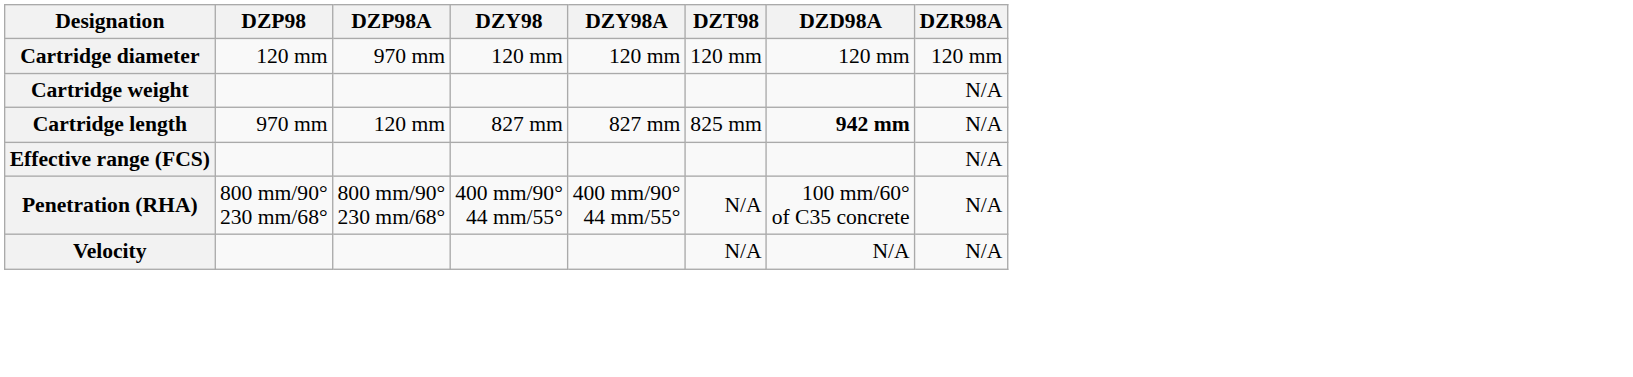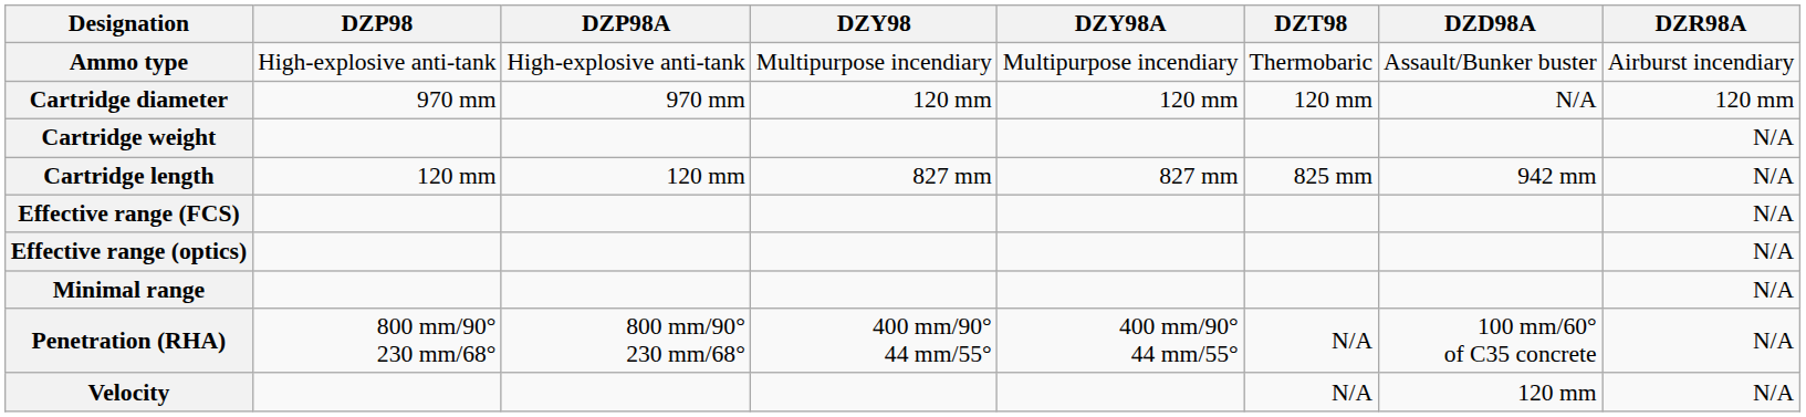+ row: Ammo type | High-explosive anti-tank | High-explosive anti-tank | Multipurpose incendiary | Multipurpose incendiary | Thermobaric | Assault/Bunker buster | Airburst incendiary
Cartridge diameter | DZP98: 120 mm -> 970 mm
Cartridge diameter | DZD98A: 120 mm -> N/A
Cartridge length | DZP98: 970 mm -> 120 mm
Cartridge length | DZD98A: bold -> normal
+ row: Effective range (optics) | N/A
+ row: Minimal range | N/A
Velocity | DZD98A: N/A -> 120 mm
